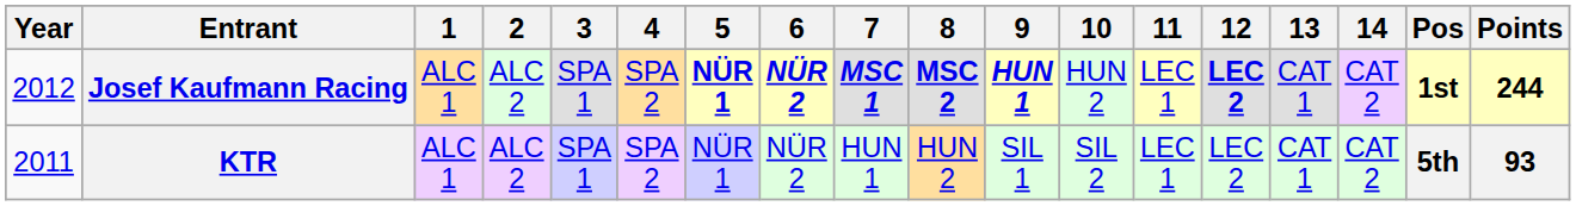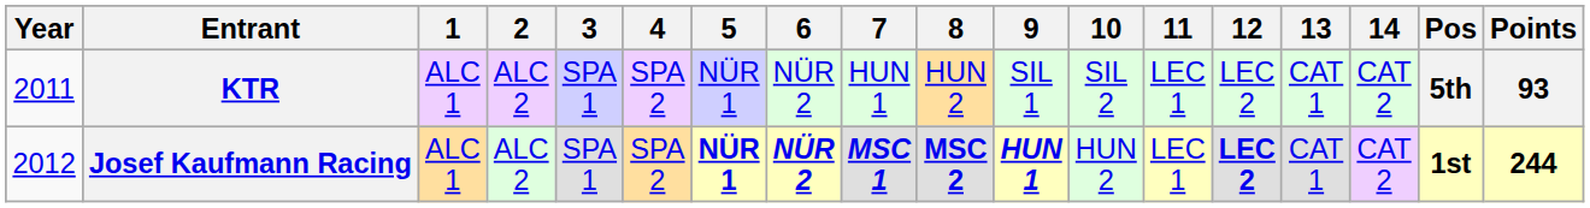rows swapped: KTR <-> Josef Kaufmann Racing
